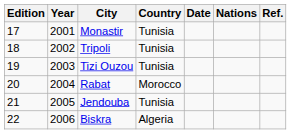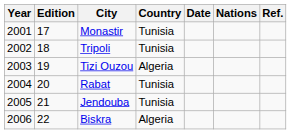columns swapped: Edition <-> Year
Tizi Ouzou | Country: Tunisia -> Algeria
Rabat | Country: Morocco -> Tunisia
